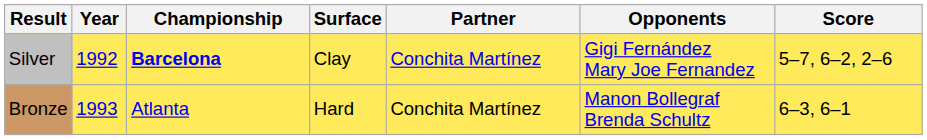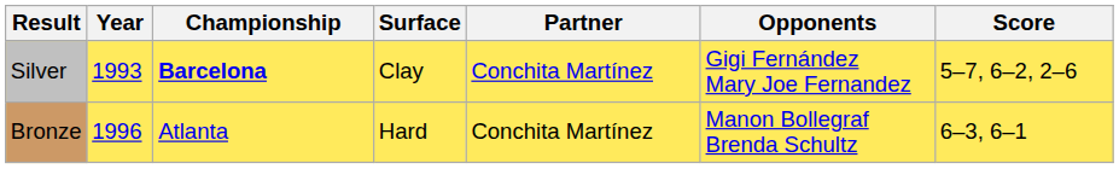Silver | Year: 1992 -> 1993
Bronze | Year: 1993 -> 1996
